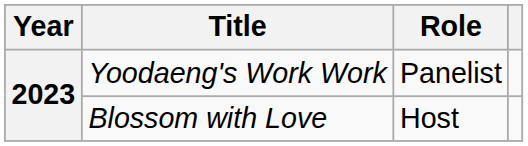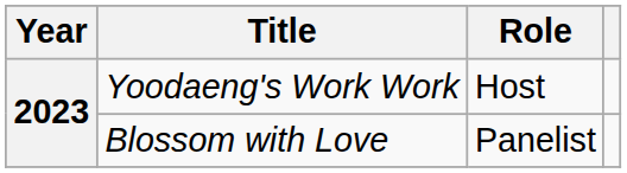Yoodaeng's Work Work | Role: Panelist -> Host
Blossom with Love | Role: Host -> Panelist
